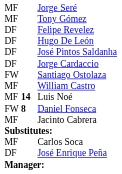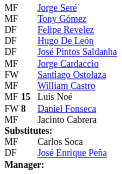Jorge Cardaccio | column 1: DF -> MF
Luis Noé | column 2: 14 -> 15
